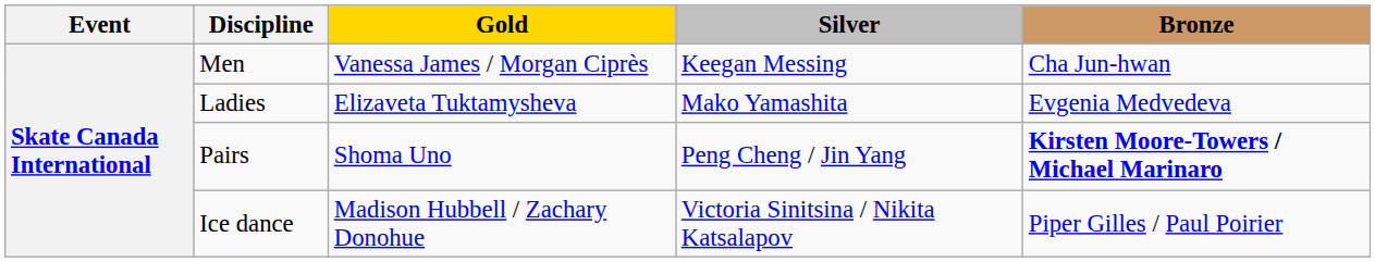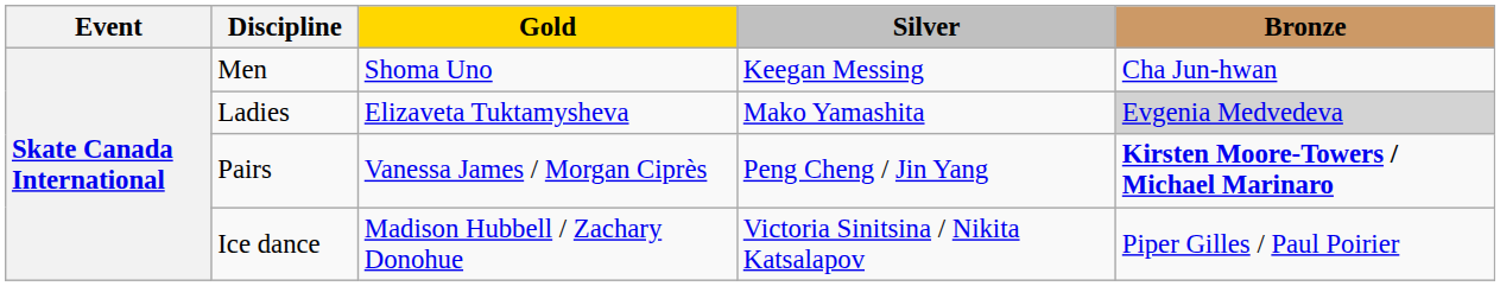Men | Gold: Vanessa James / Morgan Ciprès -> Shoma Uno
Ladies | Bronze: no background -> lightgrey background
Pairs | Gold: Shoma Uno -> Vanessa James / Morgan Ciprès
